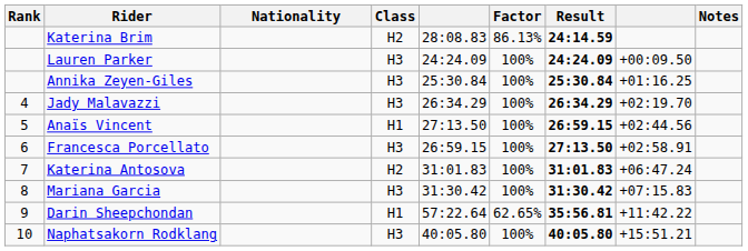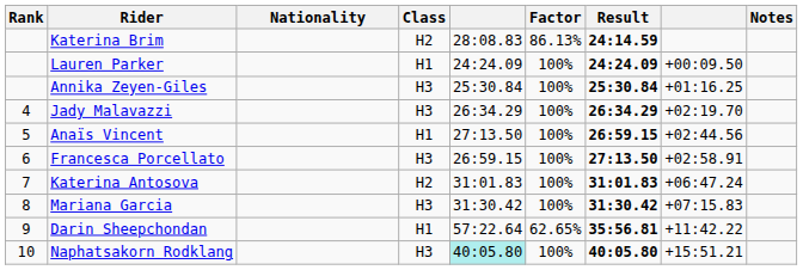Lauren Parker | Class: H3 -> H1
Naphatsakorn Rodklang | column 5: no background -> paleturquoise background
